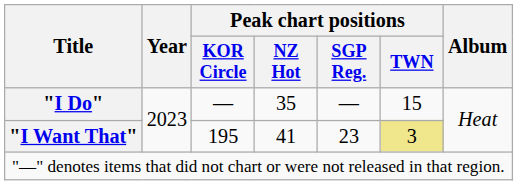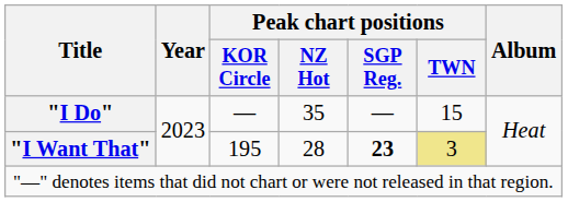"I Want That" | Peak chart positions / NZ Hot: 41 -> 28
"I Want That" | Peak chart positions / SGP Reg.: normal -> bold
